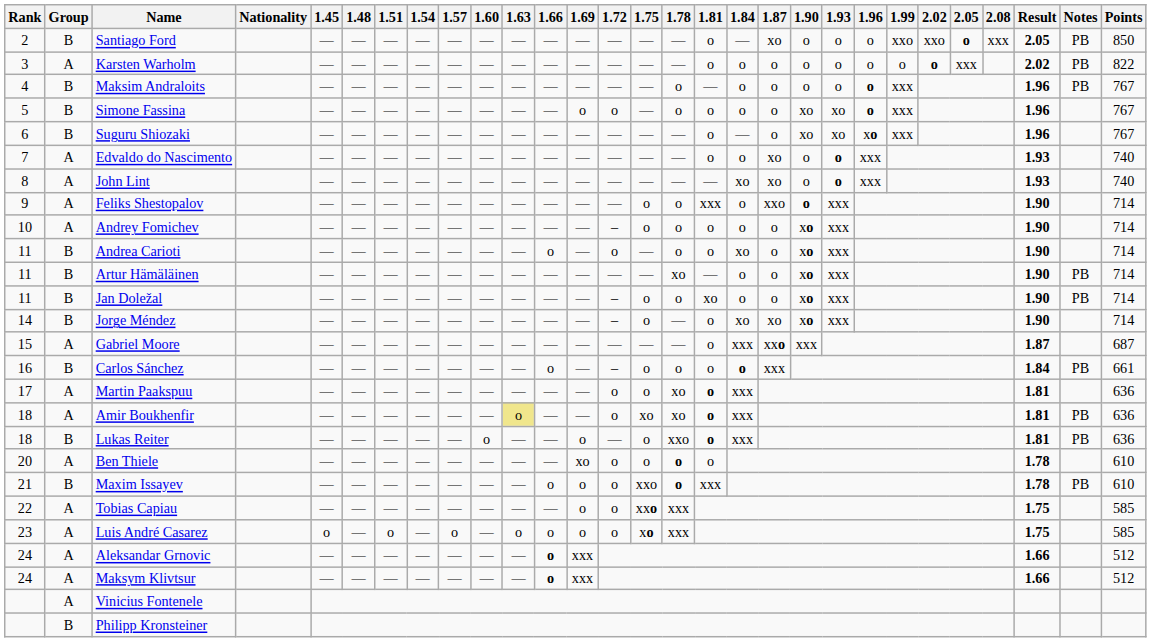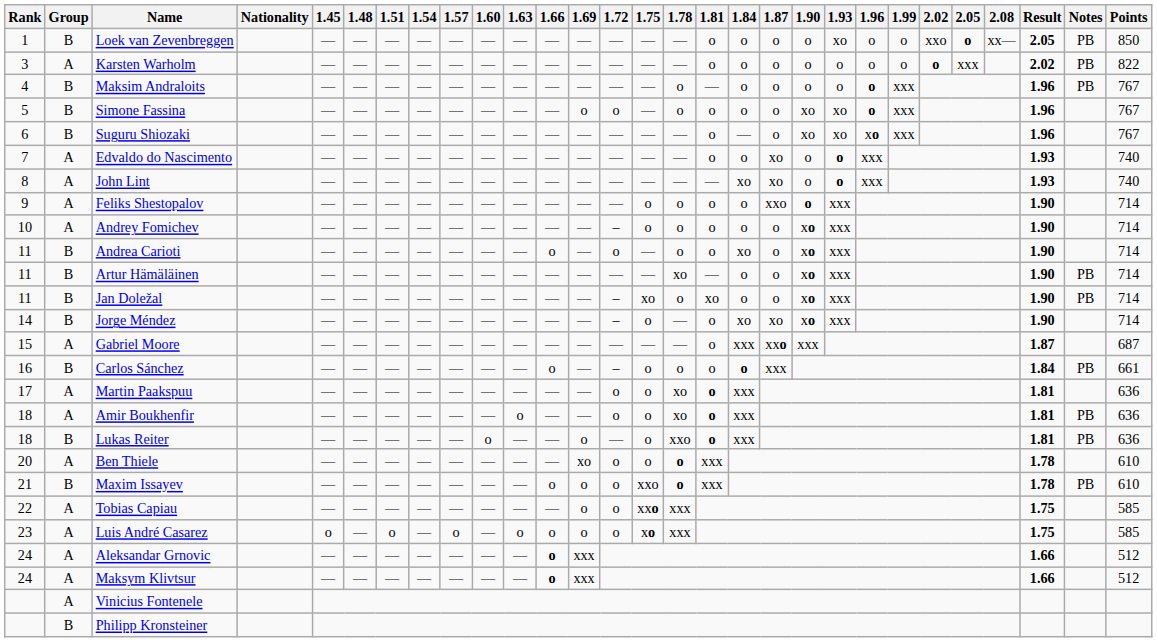+ row: 1 | B | Loek van Zevenbreggen | — | — | — | — | — | — | — | — | — | — | — | — | o | o | o | o | xo | o | o | xxo | o | xx— | 2.05 | PB | 850
- row: 2 | B | Santiago Ford | — | — | — | — | — | — | — | — | — | — | — | — | o | — | xo | o | o | o | xxo | xxo | o | xxx | 2.05 | PB | 850
Feliks Shestopalov | 1.81: xxx -> o
Jan Doležal | 1.75: o -> xo
Amir Boukhenfir | 1.63: khaki background -> no background
Amir Boukhenfir | 1.75: xo -> o
Ben Thiele | 1.81: o -> xxx
